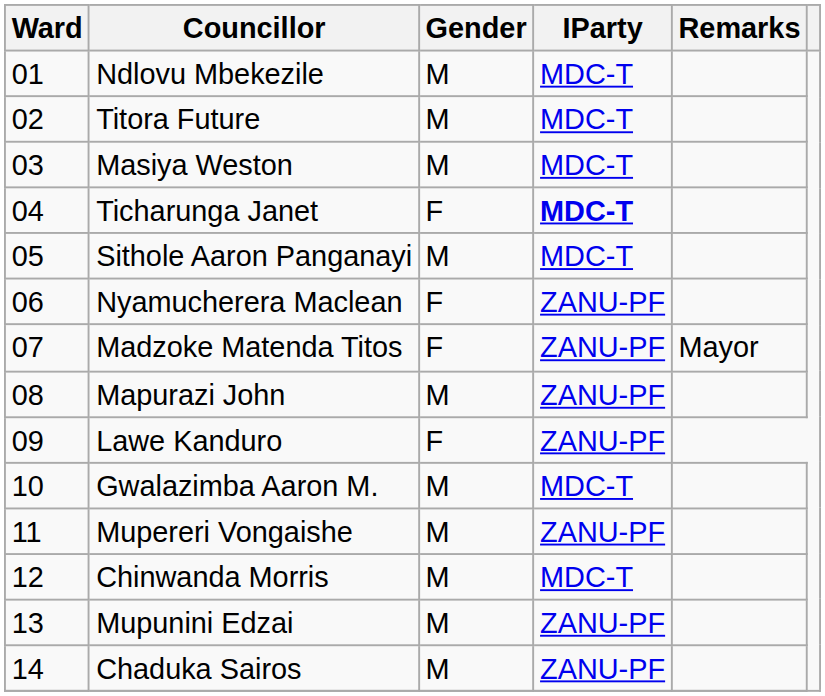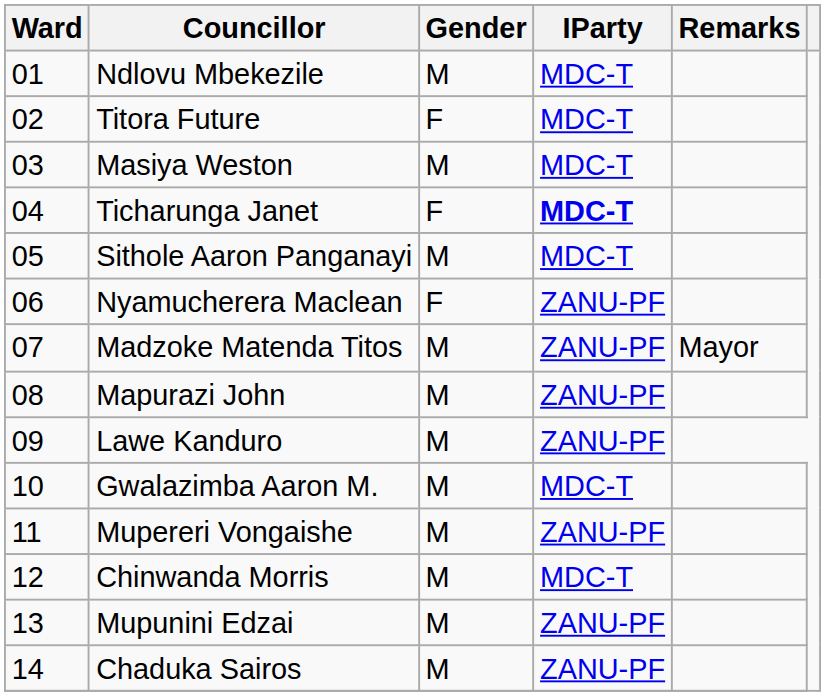Titora Future | Gender: M -> F
Madzoke Matenda Titos | Gender: F -> M
Lawe Kanduro | Gender: F -> M
